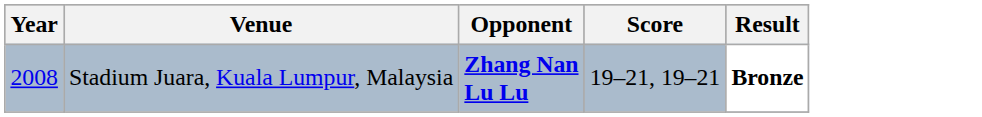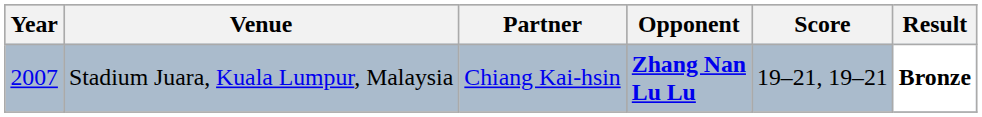+ column: Partner | Chiang Kai-hsin
Stadium Juara, Kuala Lumpur, Malaysia | Year: 2008 -> 2007
